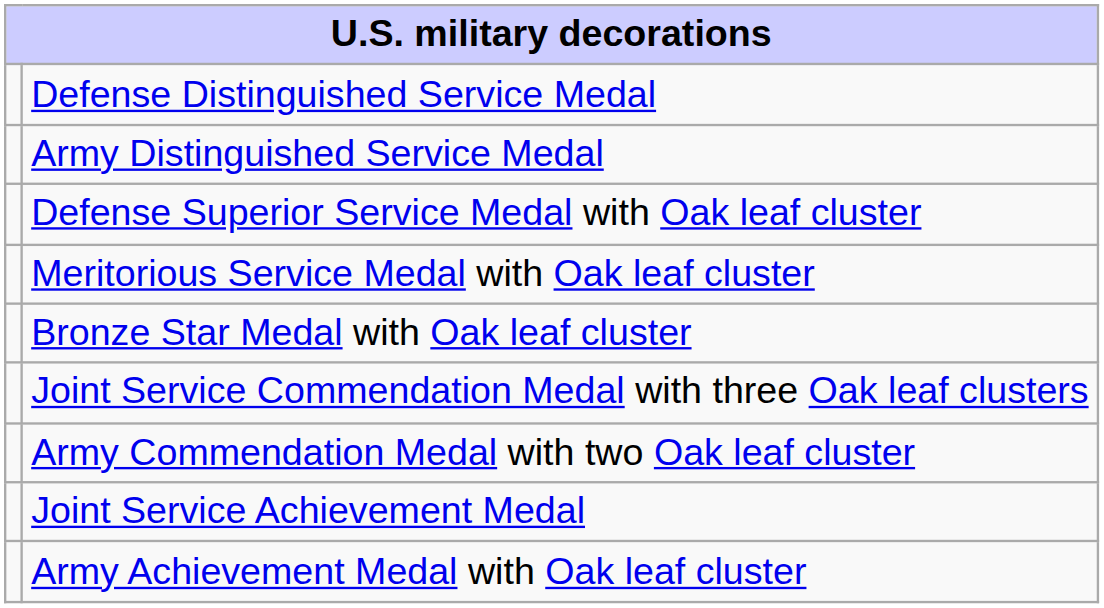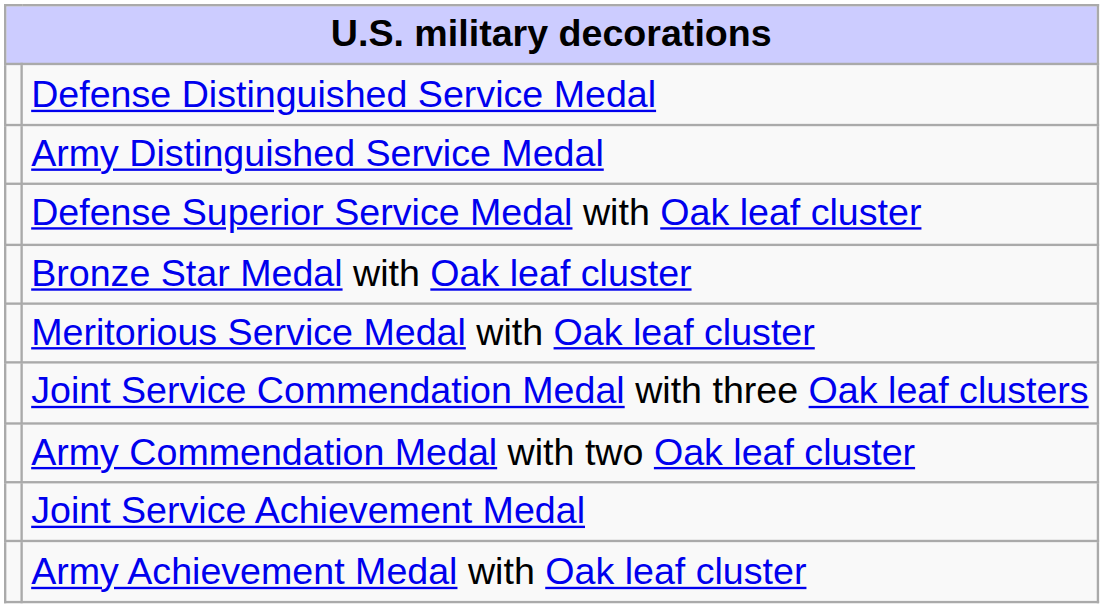rows swapped: Bronze Star Medal with Oak leaf cluster <-> Meritorious Service Medal with Oak leaf cluster
